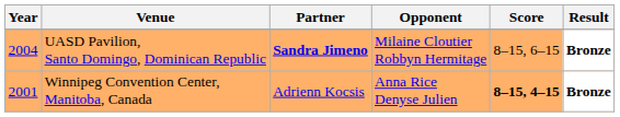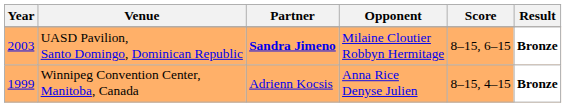UASD Pavilion, Santo Domingo, Dominican Republic | Year: 2004 -> 2003
Winnipeg Convention Center, Manitoba, Canada | Year: 2001 -> 1999
Winnipeg Convention Center, Manitoba, Canada | Score: bold -> normal
